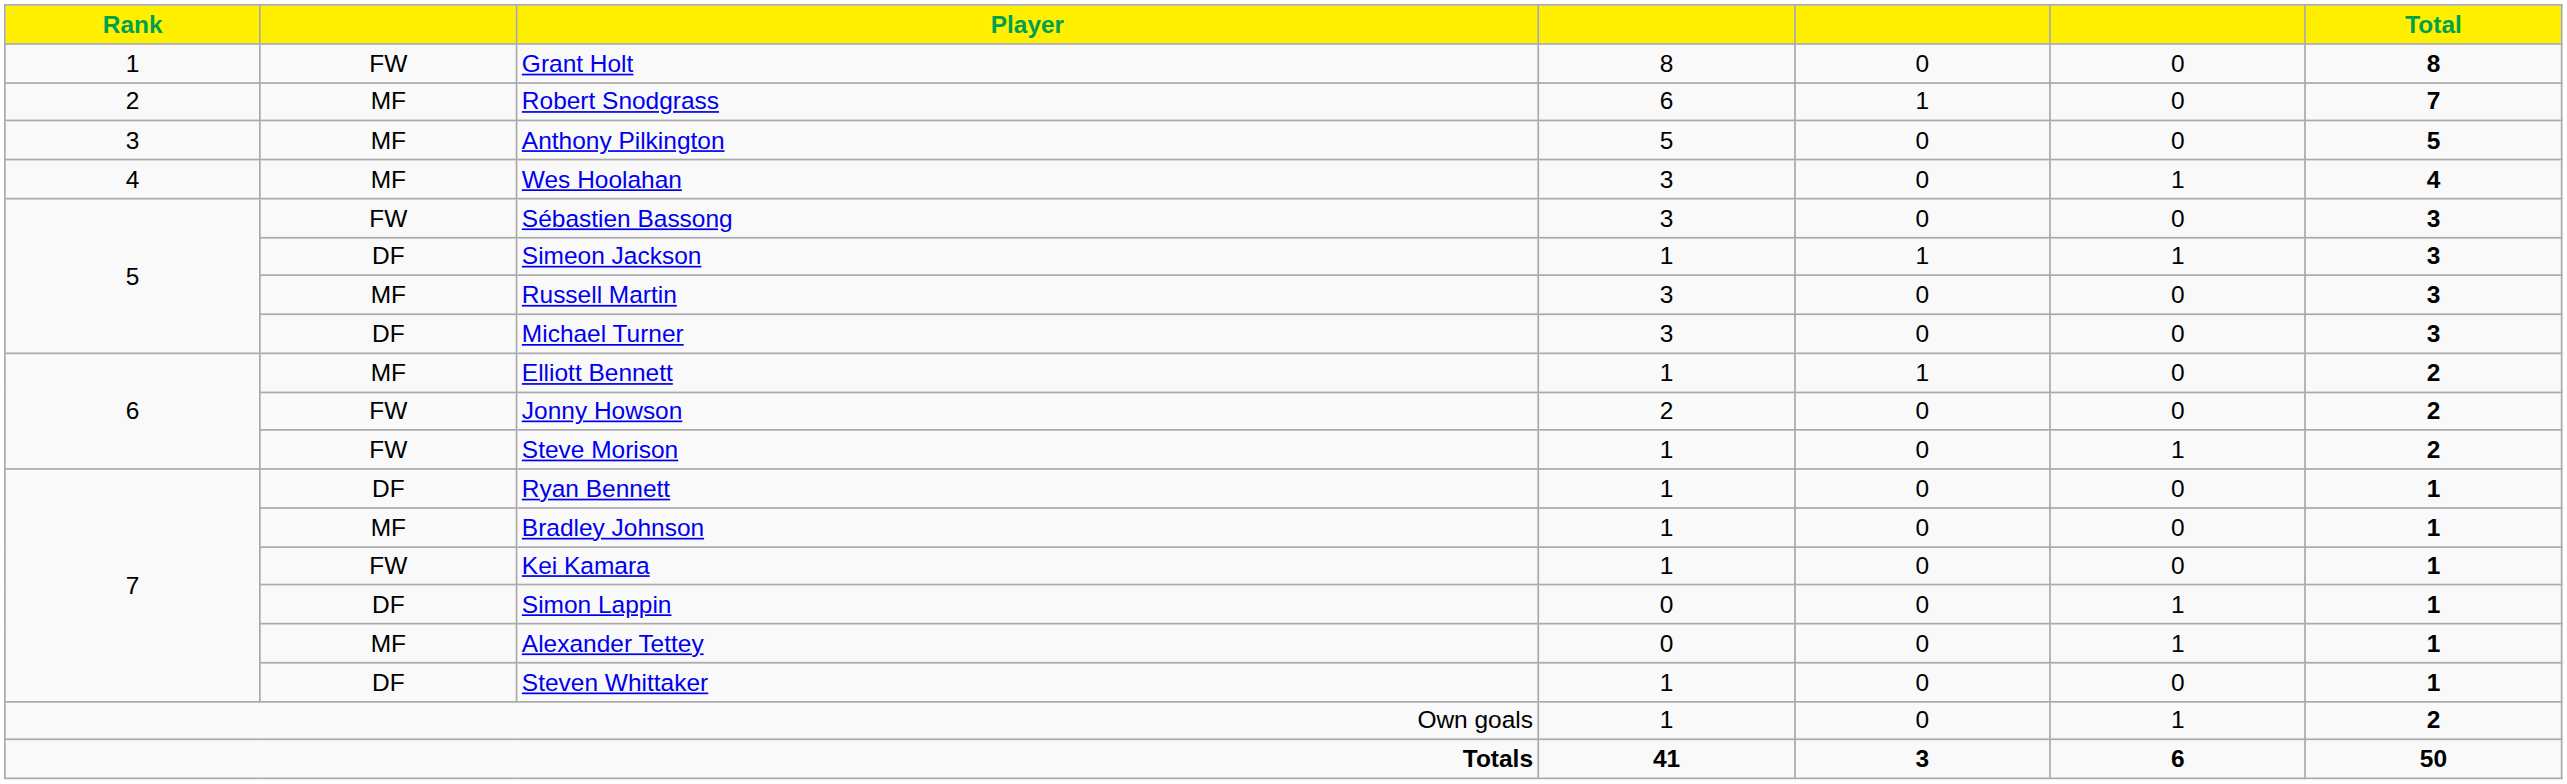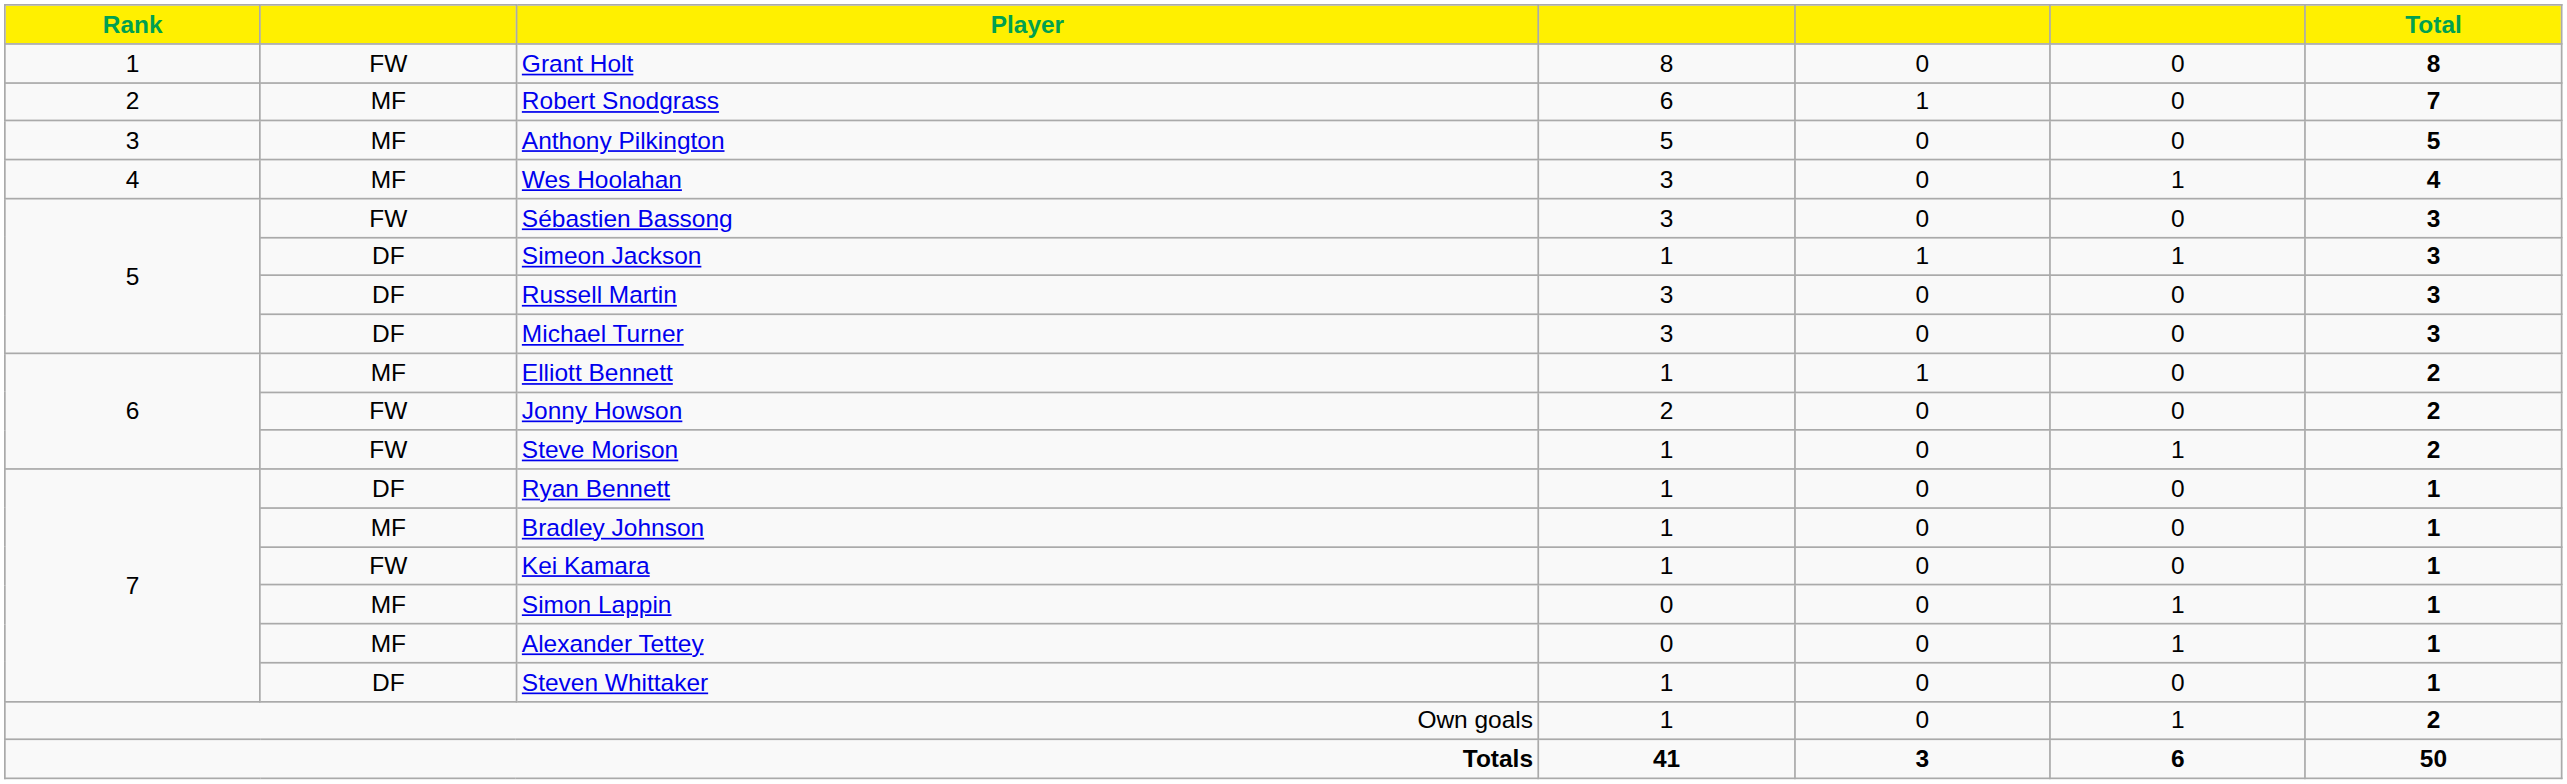Russell Martin | column 2: MF -> DF
Simon Lappin | column 2: DF -> MF
